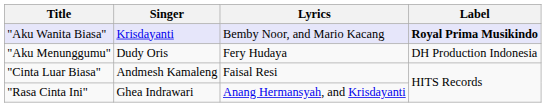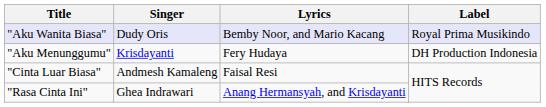"Aku Wanita Biasa" | Singer: Krisdayanti -> Dudy Oris
"Aku Wanita Biasa" | Label: bold -> normal
"Aku Menunggumu" | Singer: Dudy Oris -> Krisdayanti
